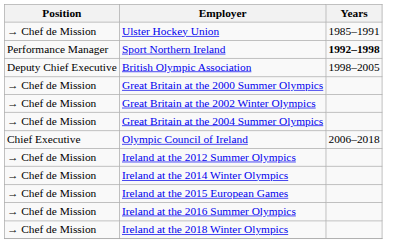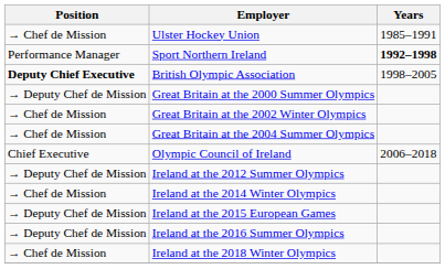British Olympic Association | Position: normal -> bold
Great Britain at the 2000 Summer Olympics | Position: → Chef de Mission -> → Deputy Chef de Mission
Ireland at the 2012 Summer Olympics | Position: → Chef de Mission -> → Deputy Chef de Mission
Ireland at the 2015 European Games | Position: → Chef de Mission -> → Deputy Chef de Mission
Ireland at the 2016 Summer Olympics | Position: → Chef de Mission -> → Deputy Chef de Mission
